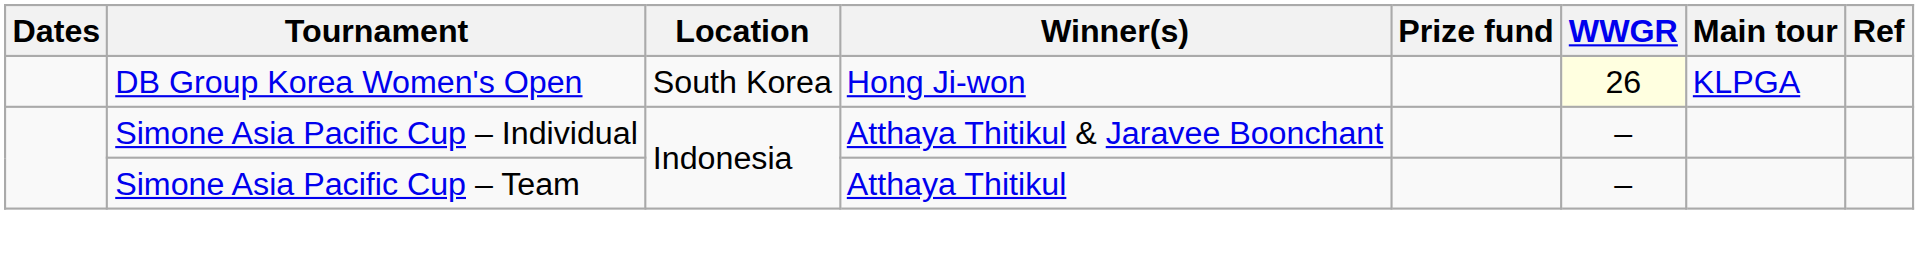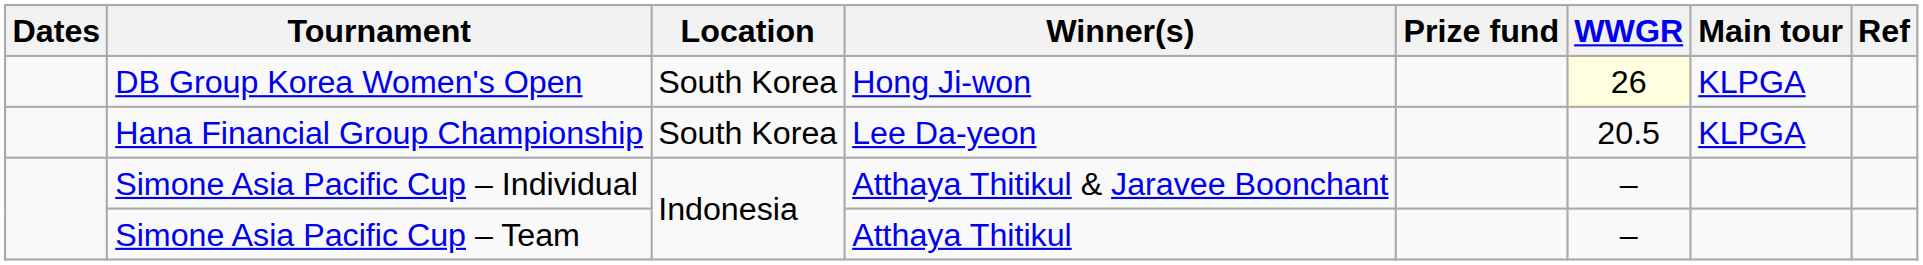+ row: Hana Financial Group Championship | South Korea | Lee Da-yeon | 20.5 | KLPGA
